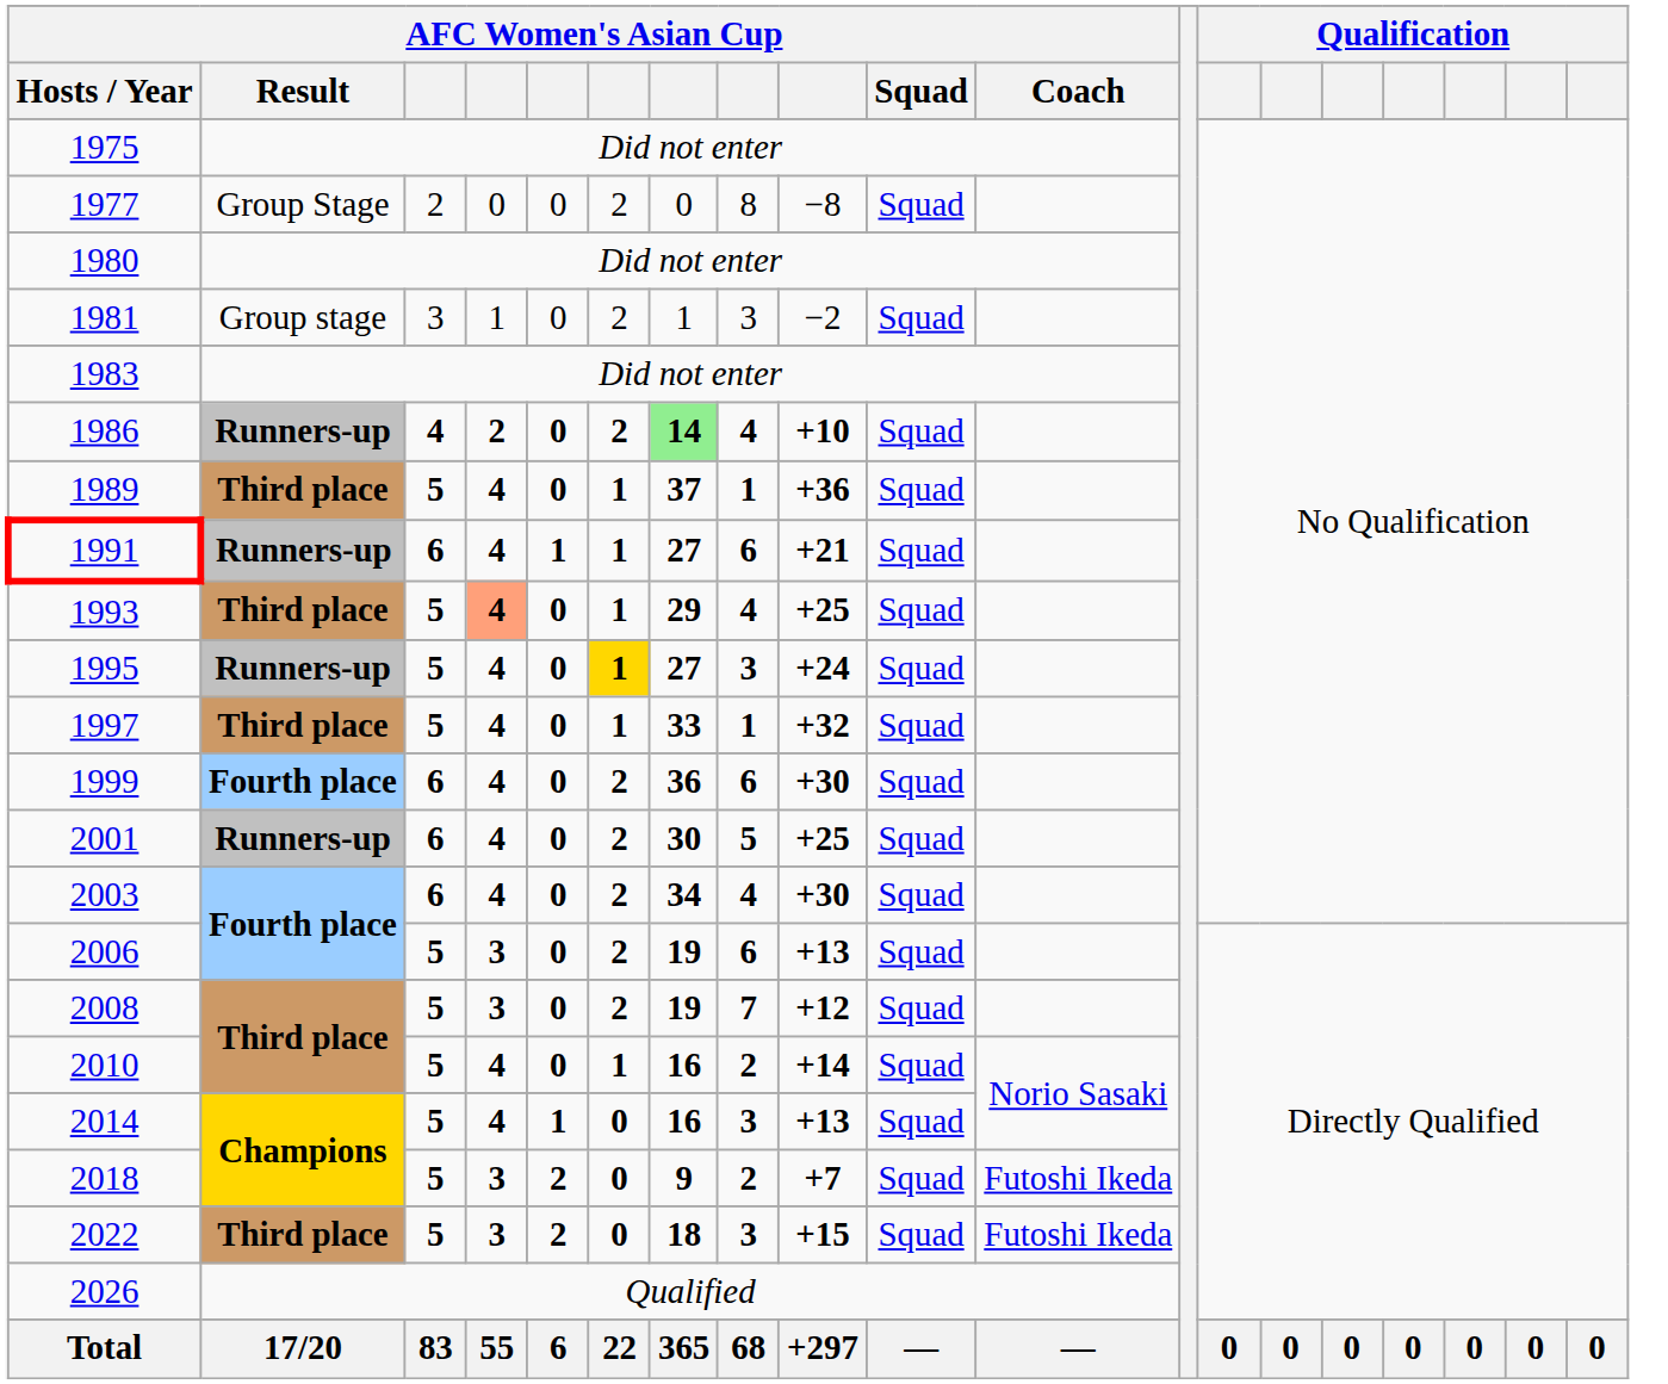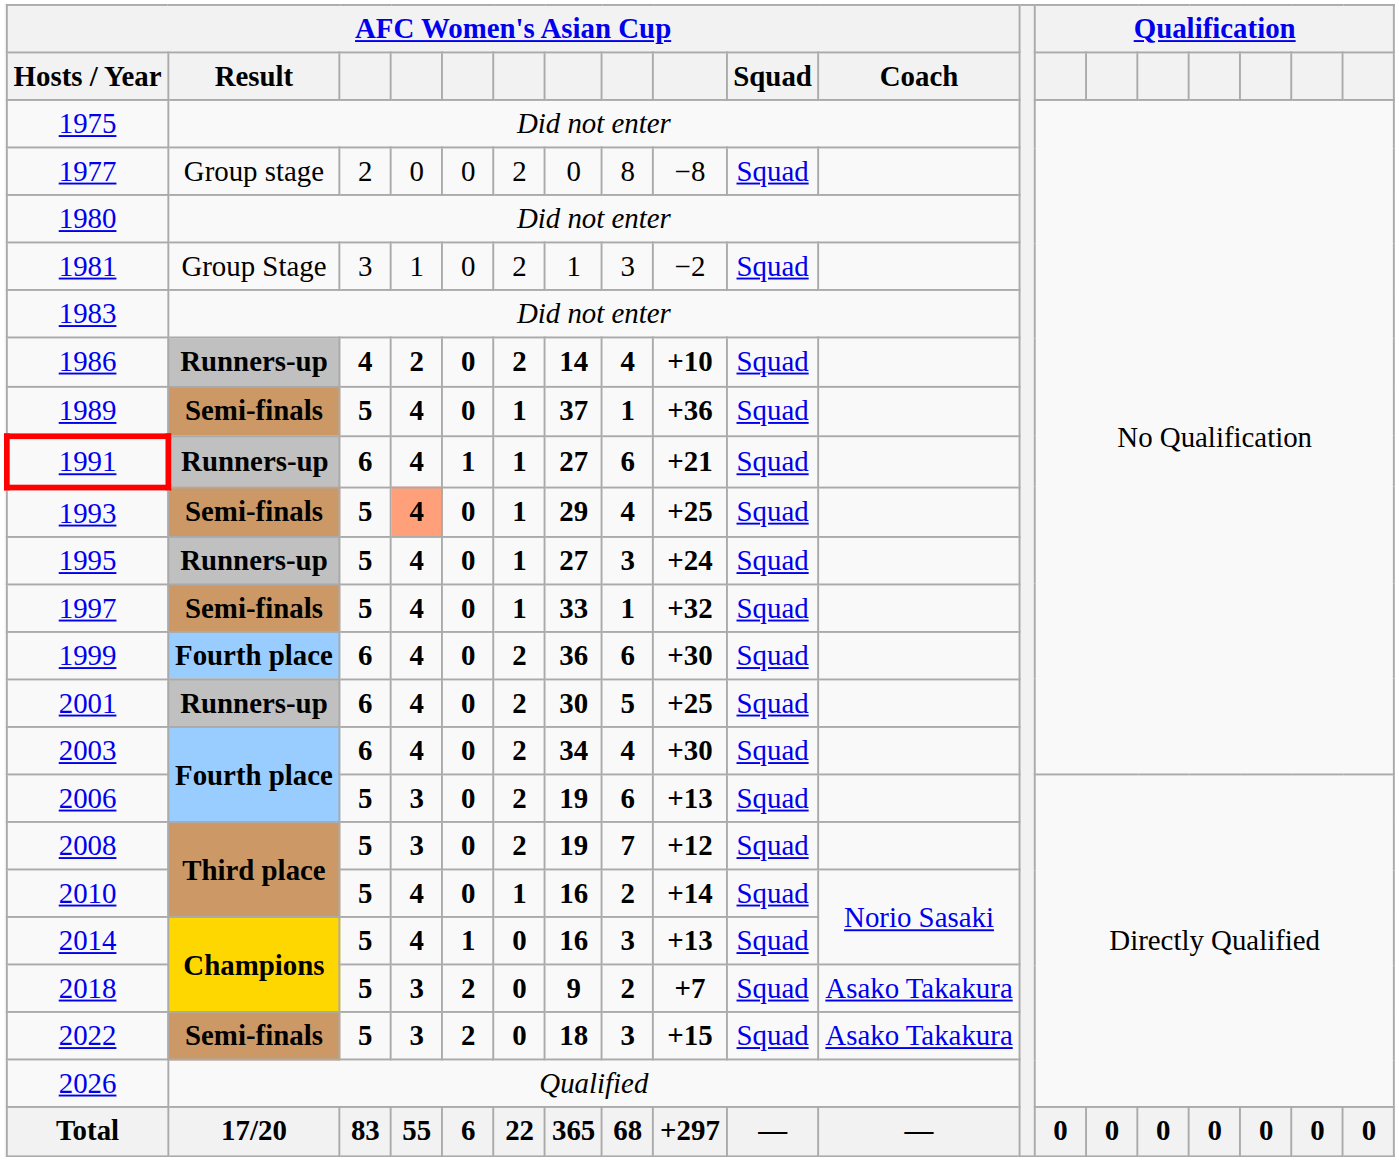1977 | AFC Women's Asian Cup / Result: Group Stage -> Group stage
1981 | AFC Women's Asian Cup / Result: Group stage -> Group Stage
1986 | column 7: lightgreen background -> no background
1989 | AFC Women's Asian Cup / Result: Third place -> Semi-finals
1993 | AFC Women's Asian Cup / Result: Third place -> Semi-finals
1995 | column 6: gold background -> no background
1997 | AFC Women's Asian Cup / Result: Third place -> Semi-finals
2018 | AFC Women's Asian Cup / Coach: Futoshi Ikeda -> Asako Takakura
2022 | AFC Women's Asian Cup / Result: Third place -> Semi-finals
2022 | AFC Women's Asian Cup / Coach: Futoshi Ikeda -> Asako Takakura
